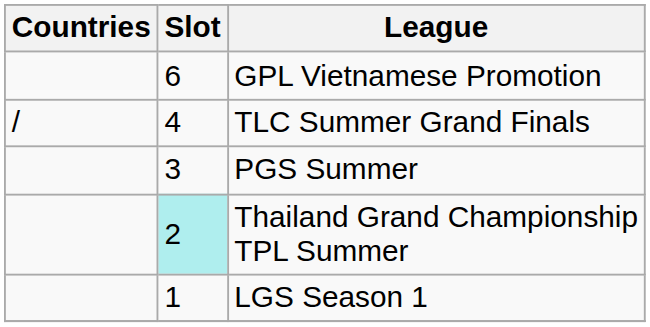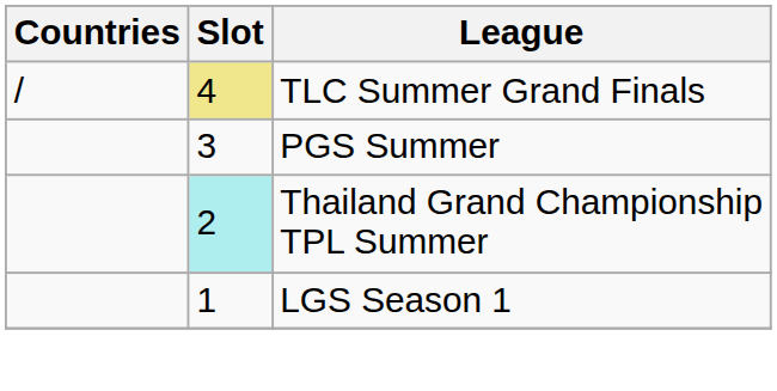- row: 6 | GPL Vietnamese Promotion
TLC Summer Grand Finals | Slot: no background -> khaki background
